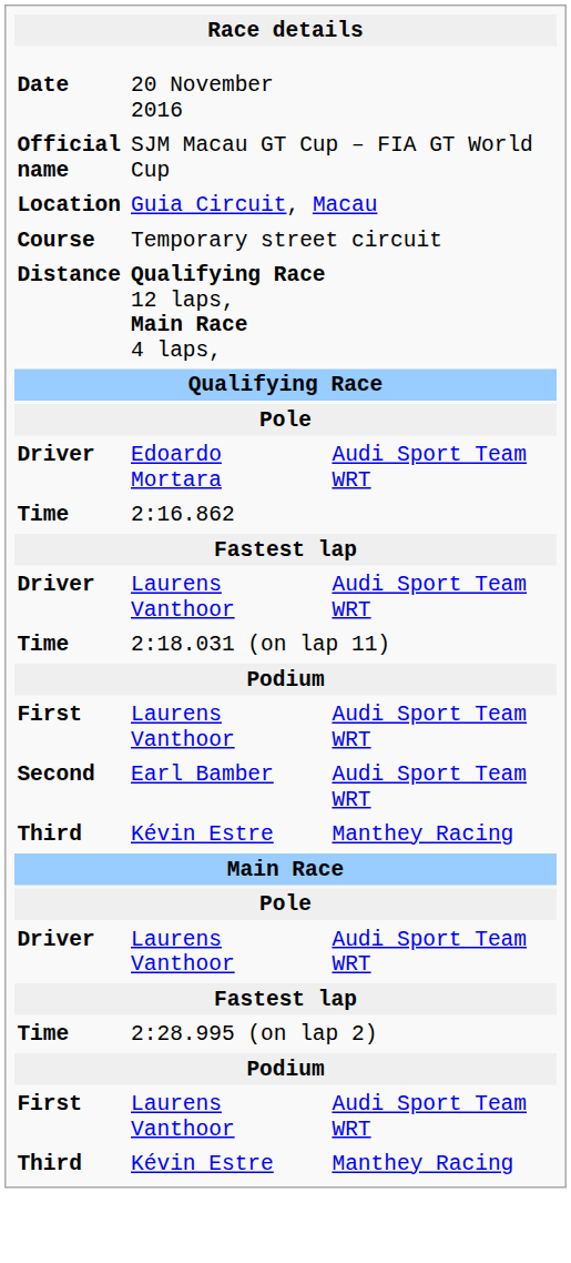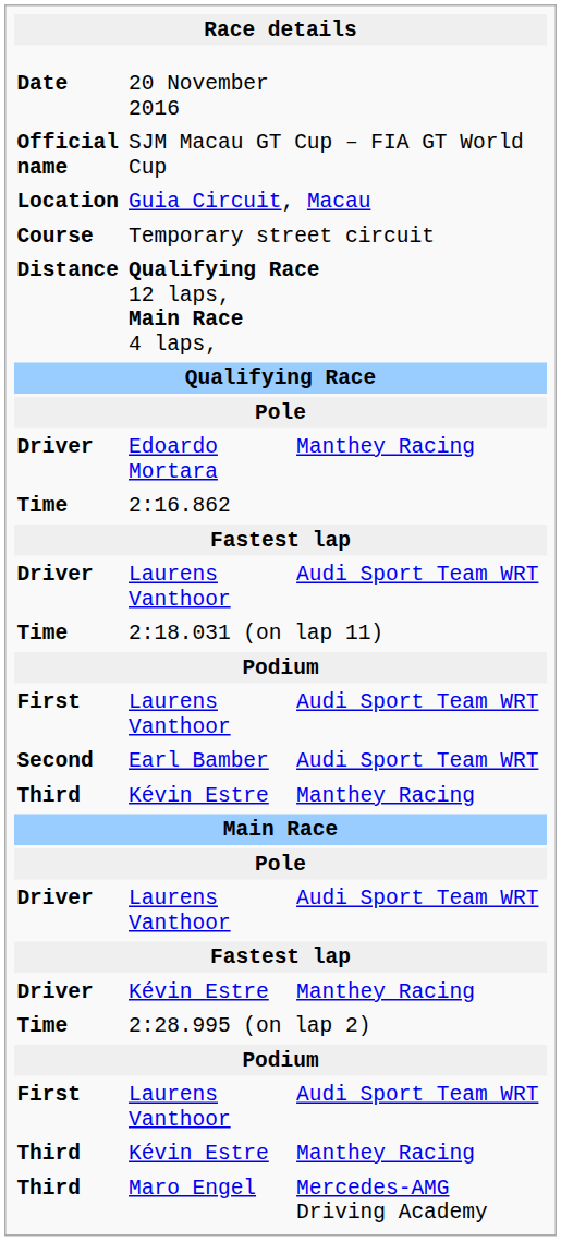Edoardo Mortara | column 3: Audi Sport Team WRT -> Manthey Racing
+ row: Driver | Kévin Estre | Manthey Racing
+ row: Third | Maro Engel | Mercedes-AMG Driving Academy
